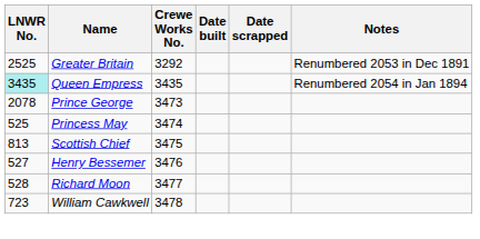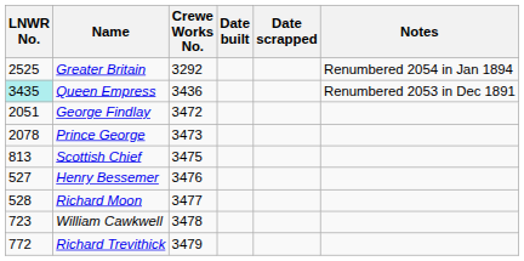Greater Britain | Notes: Renumbered 2053 in Dec 1891 -> Renumbered 2054 in Jan 1894
Queen Empress | Crewe Works No.: 3435 -> 3436
Queen Empress | Notes: Renumbered 2054 in Jan 1894 -> Renumbered 2053 in Dec 1891
+ row: 2051 | George Findlay | 3472
- row: 525 | Princess May | 3474
+ row: 772 | Richard Trevithick | 3479
